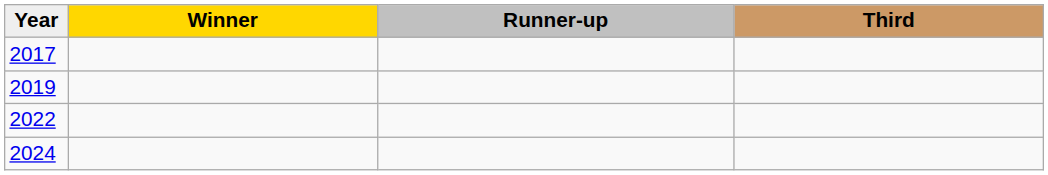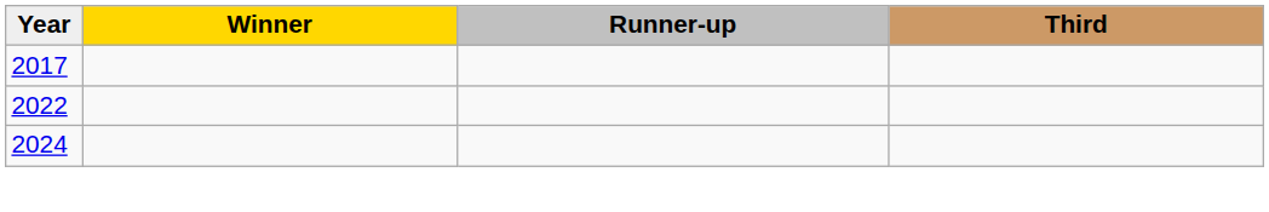- row: 2019
